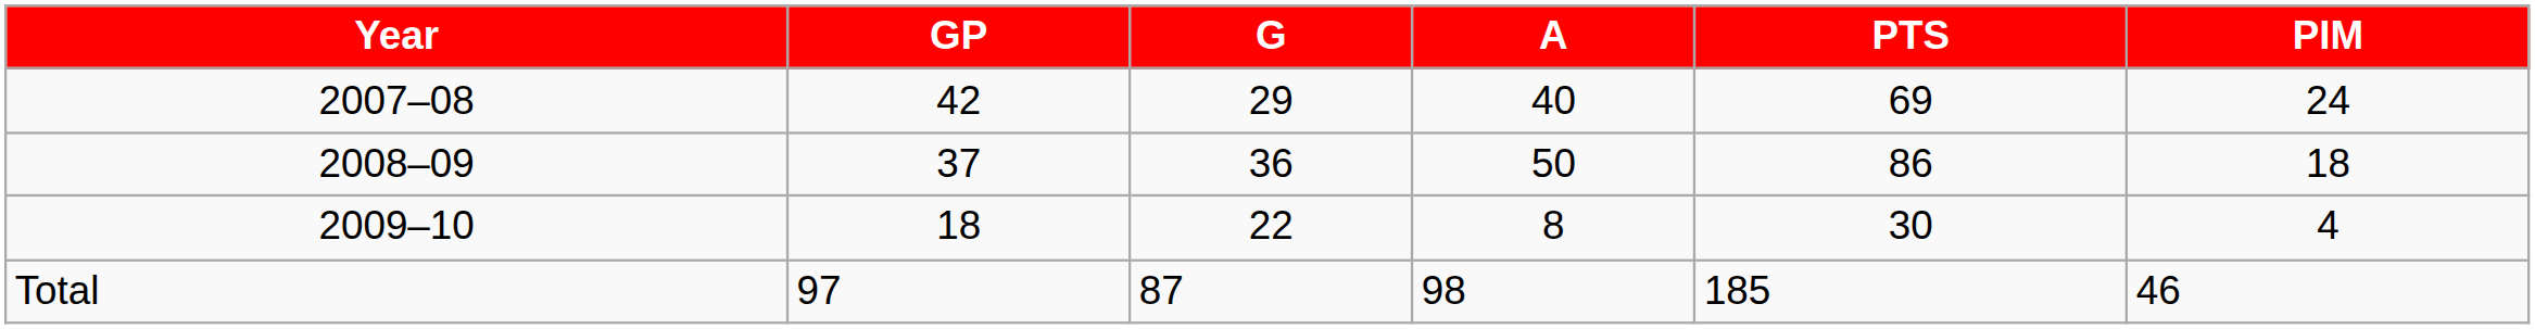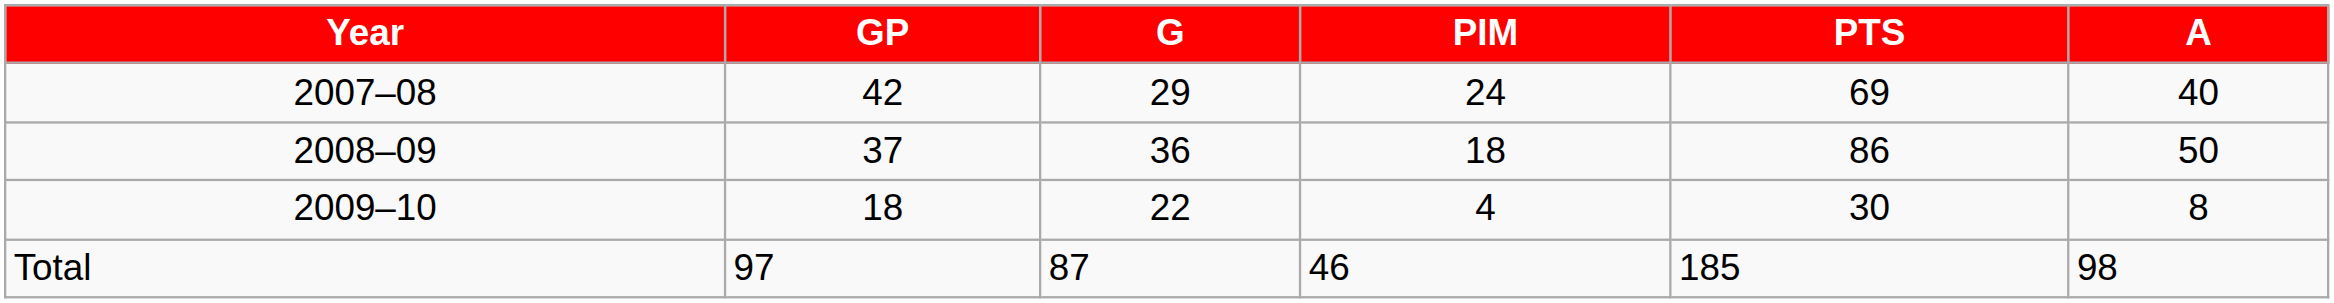columns swapped: A <-> PIM
